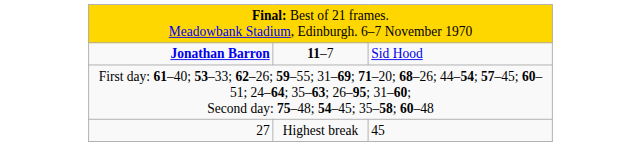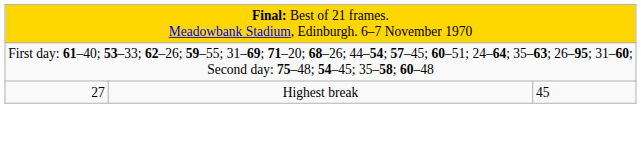- row: Jonathan Barron | 11–7 | Sid Hood
